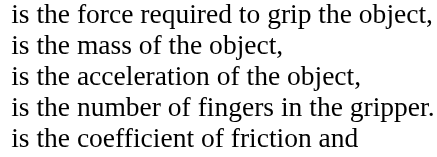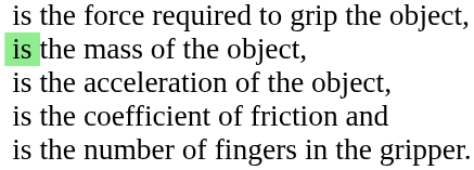the mass of the object, | column 2: no background -> lightgreen background
rows swapped: the coefficient of friction and <-> the number of fingers in the gripper.
